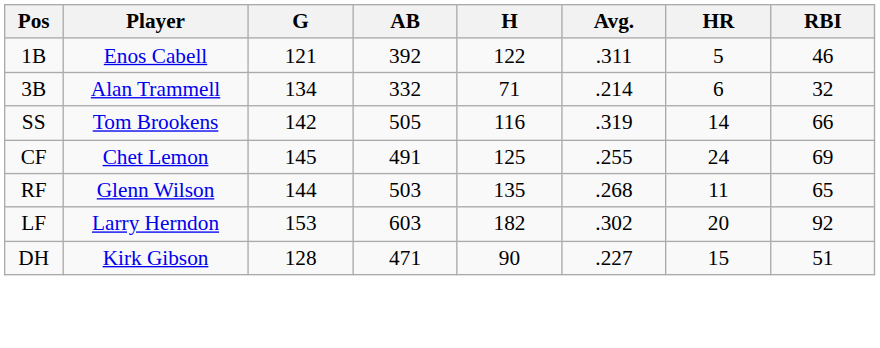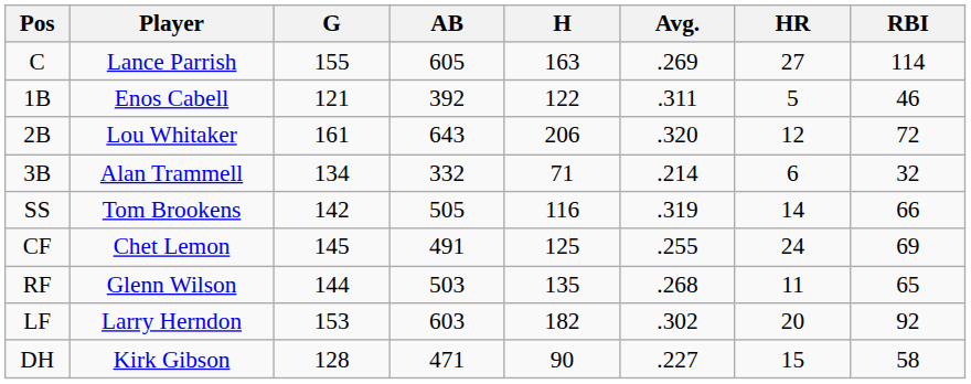+ row: C | Lance Parrish | 155 | 605 | 163 | .269 | 27 | 114
+ row: 2B | Lou Whitaker | 161 | 643 | 206 | .320 | 12 | 72
DH | RBI: 51 -> 58
